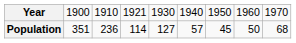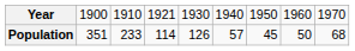Population | column 3: 236 -> 233
Population | column 5: 127 -> 126
